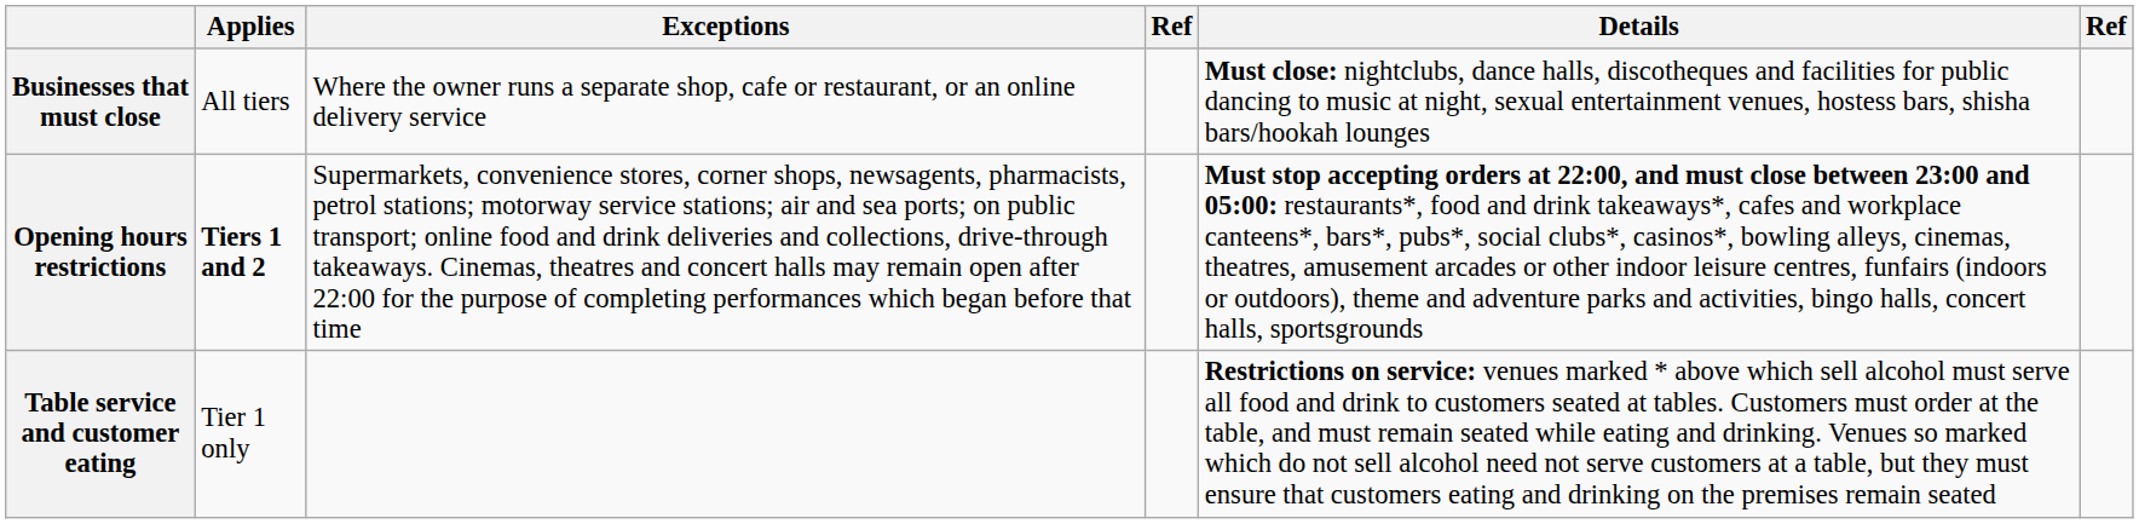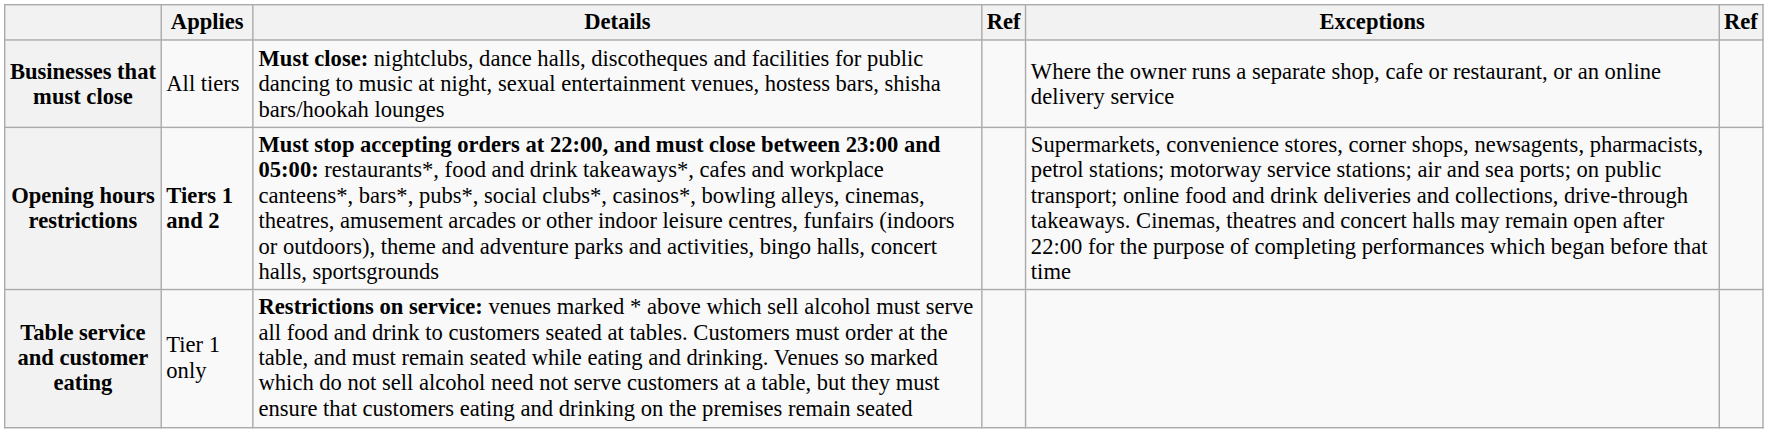columns swapped: Details <-> Exceptions
